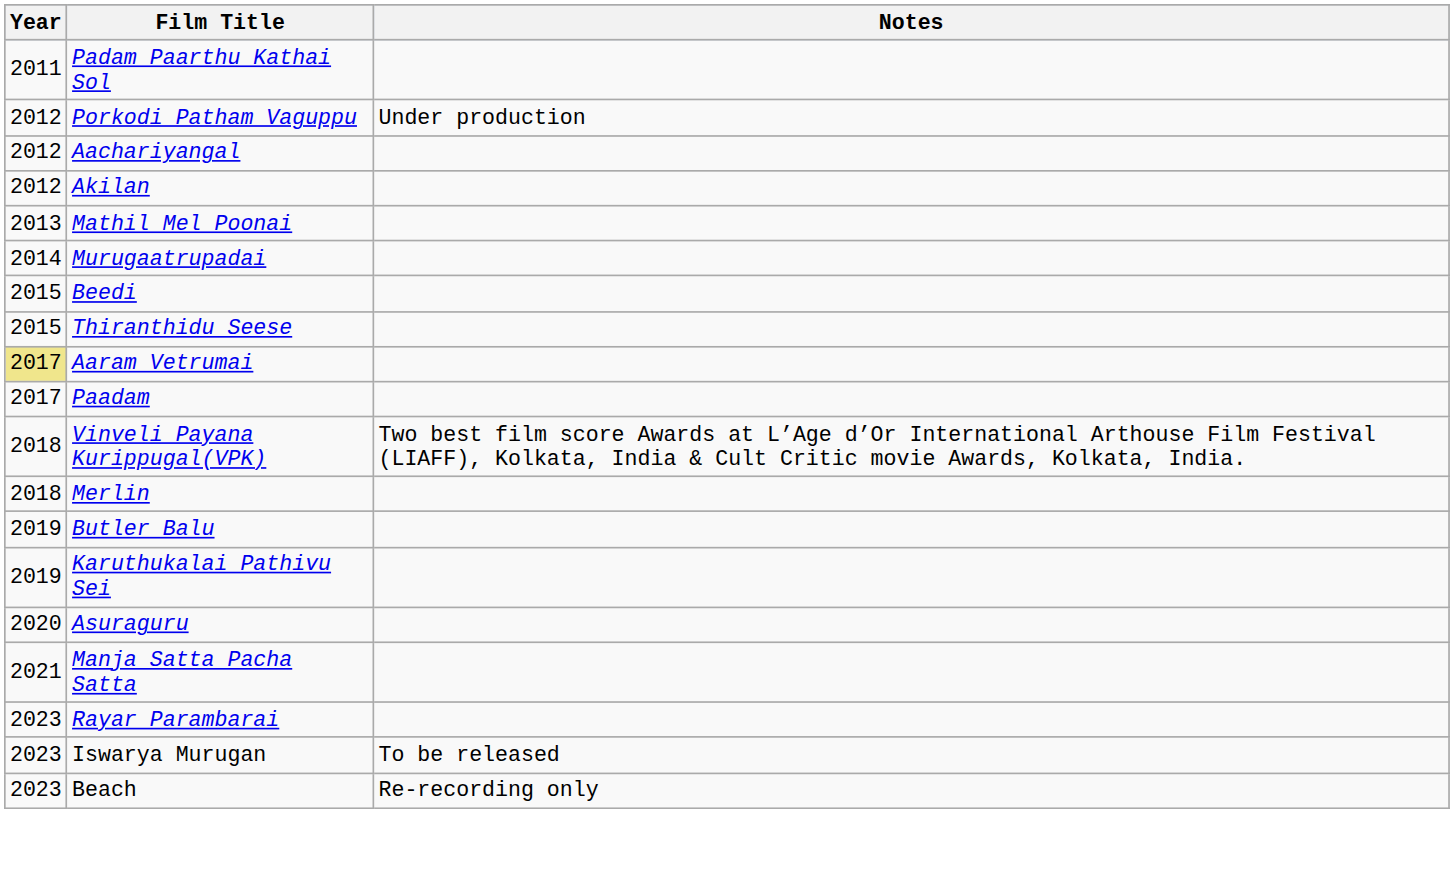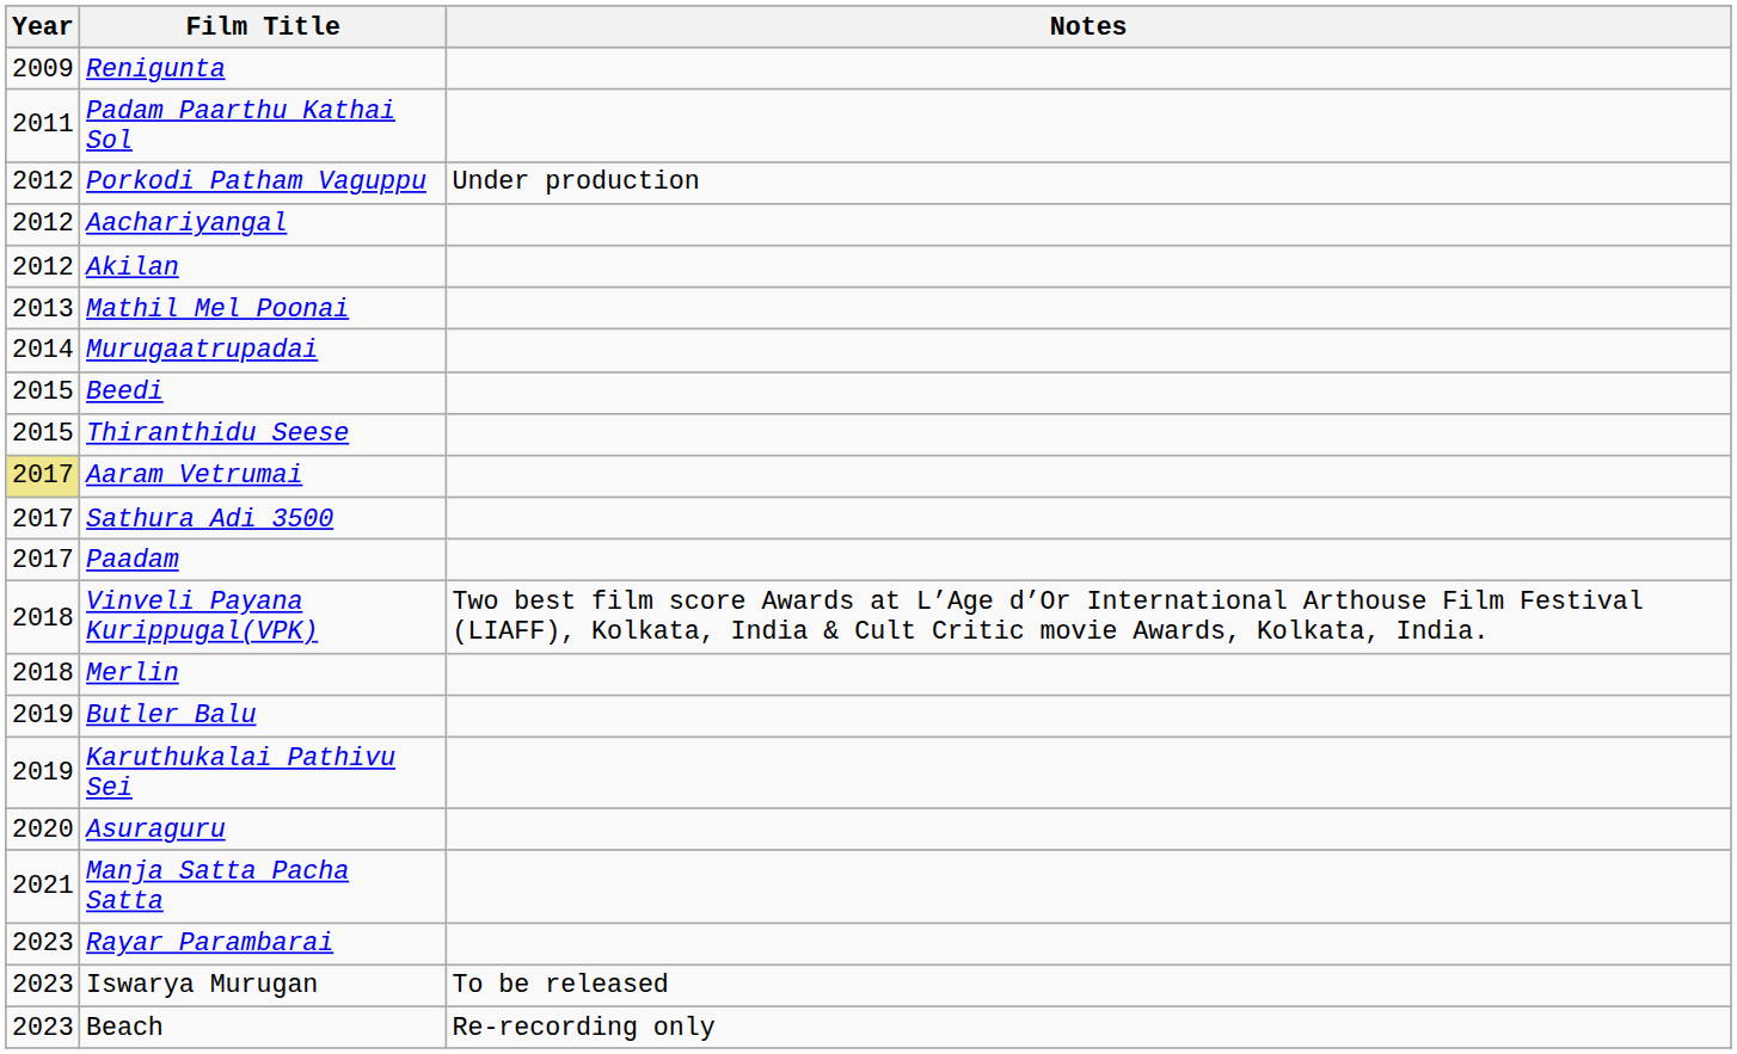+ row: 2009 | Renigunta
+ row: 2017 | Sathura Adi 3500
